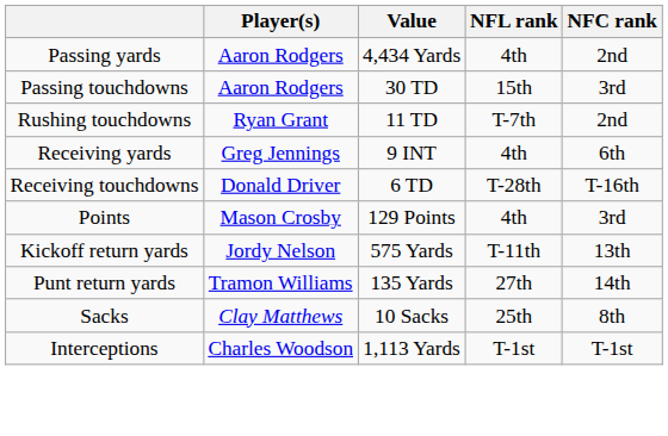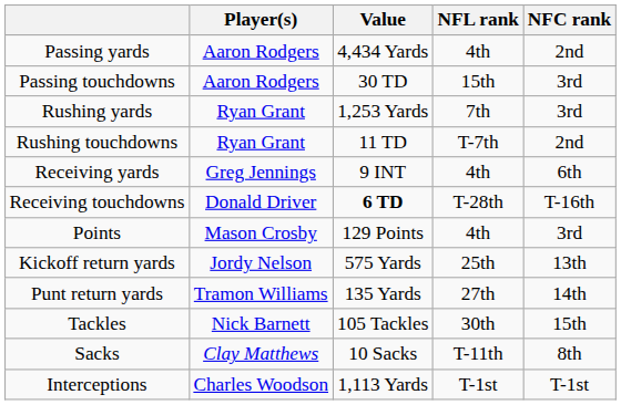+ row: Rushing yards | Ryan Grant | 1,253 Yards | 7th | 3rd
Receiving touchdowns | Value: normal -> bold
Kickoff return yards | NFL rank: T-11th -> 25th
+ row: Tackles | Nick Barnett | 105 Tackles | 30th | 15th
Sacks | NFL rank: 25th -> T-11th
